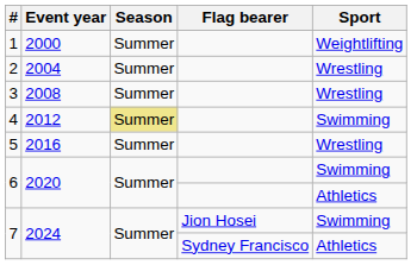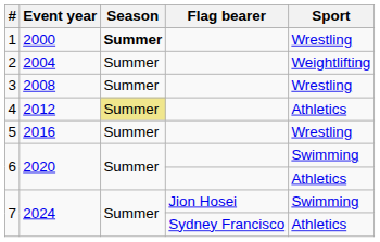1 | Season: normal -> bold
1 | Sport: Weightlifting -> Wrestling
2 | Sport: Wrestling -> Weightlifting
4 | Sport: Swimming -> Athletics
